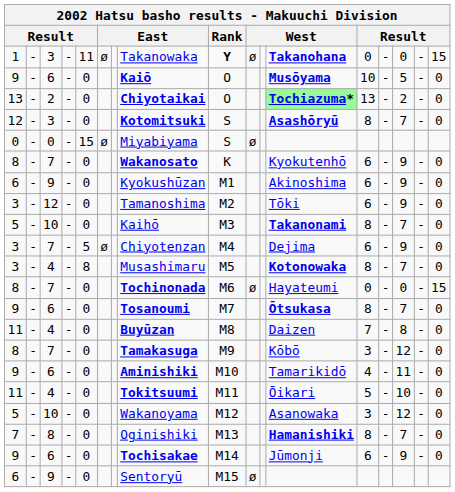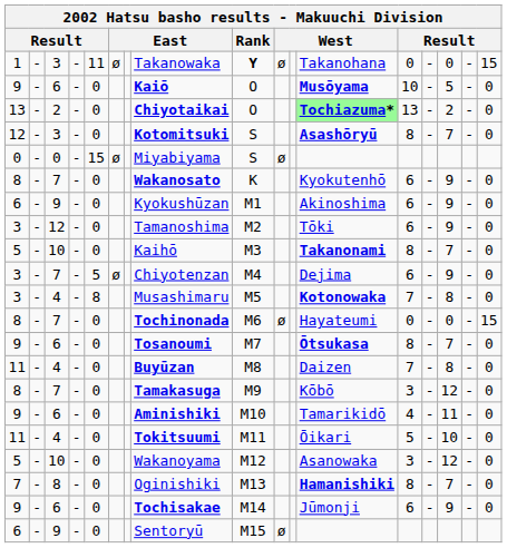1 | column 12: bold -> normal
3 / 4 | column 13: 8 -> 7
3 / 4 | column 15: 7 -> 8
